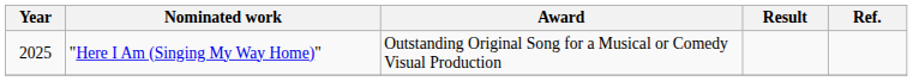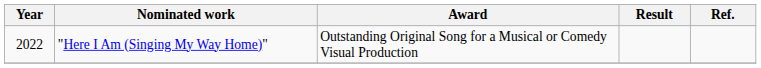"Here I Am (Singing My Way Home)" | Year: 2025 -> 2022
